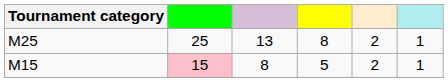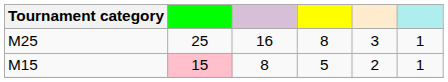M25 | column 3: 13 -> 16
M25 | column 5: 2 -> 3
